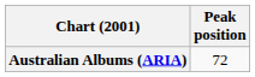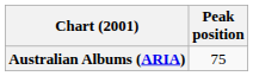Australian Albums (ARIA) | Peak position: 72 -> 75
